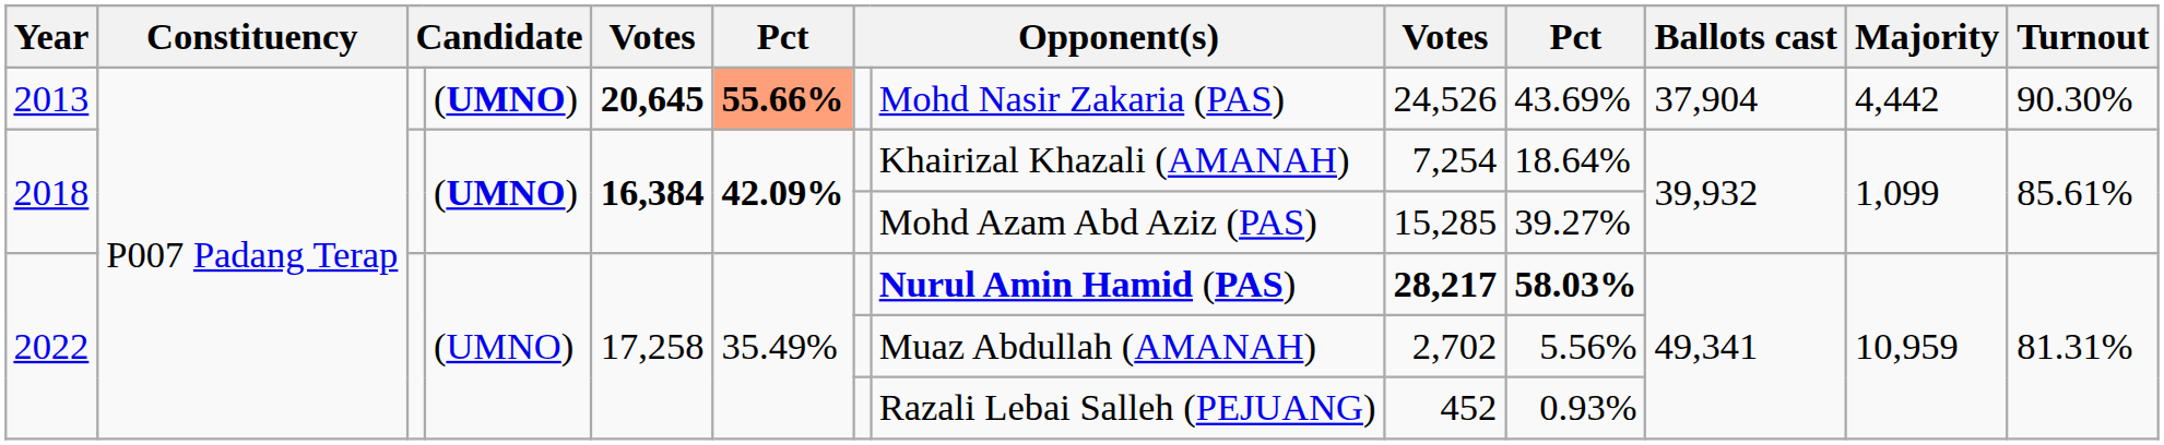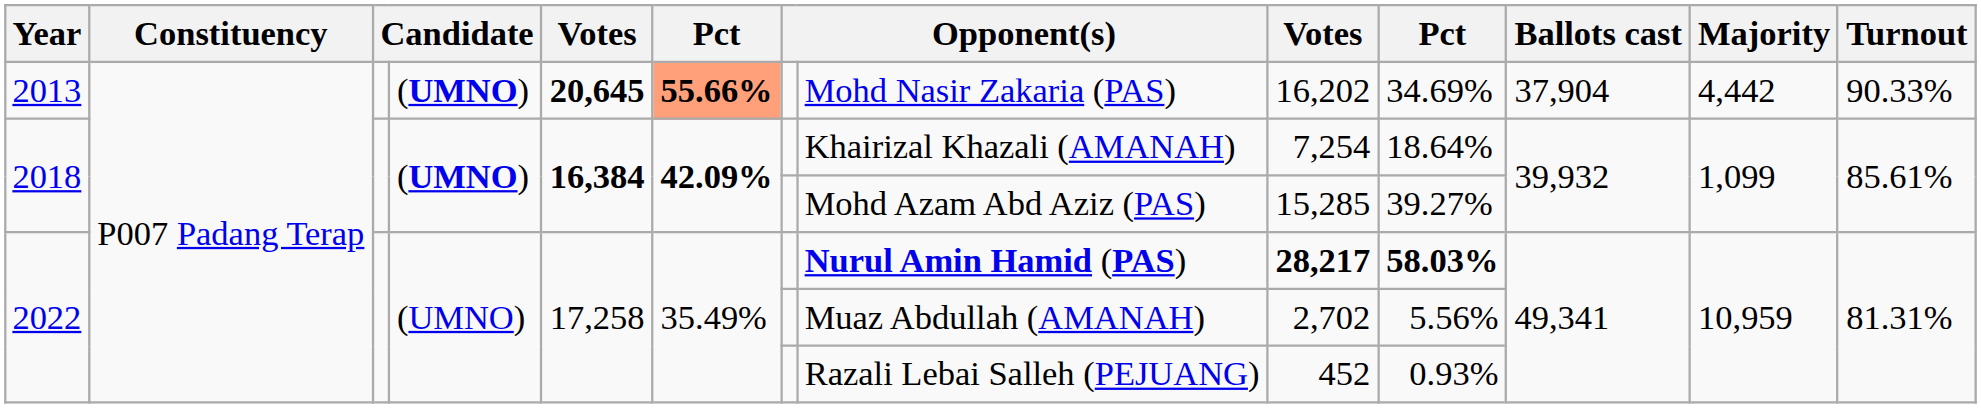2013 | column 9: 24,526 -> 16,202
2013 | column 10: 43.69% -> 34.69%
2013 | Turnout: 90.30% -> 90.33%
